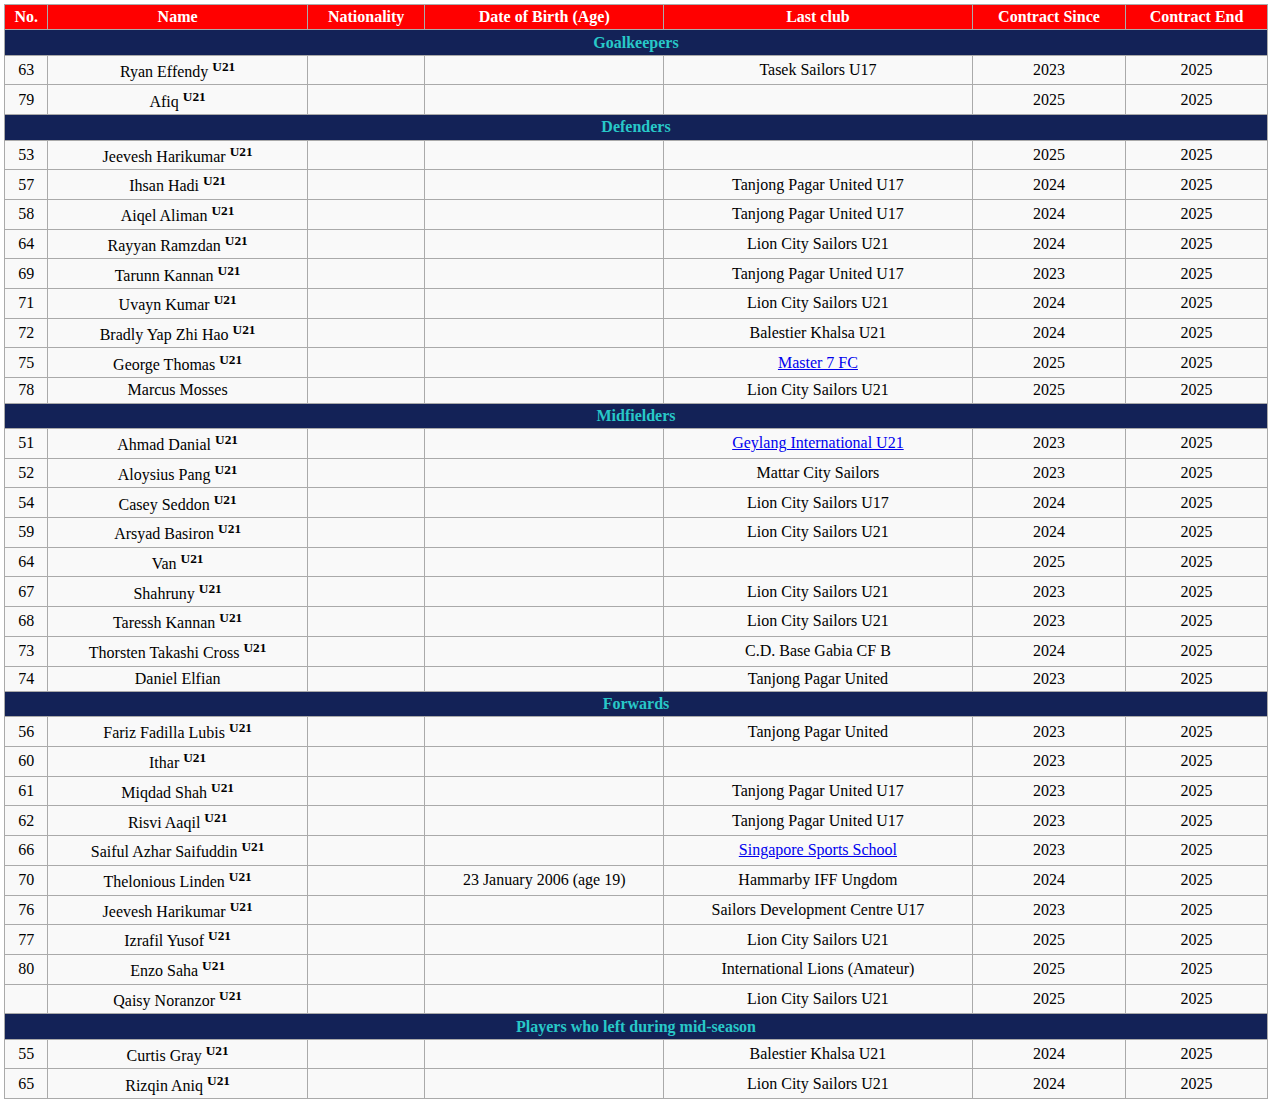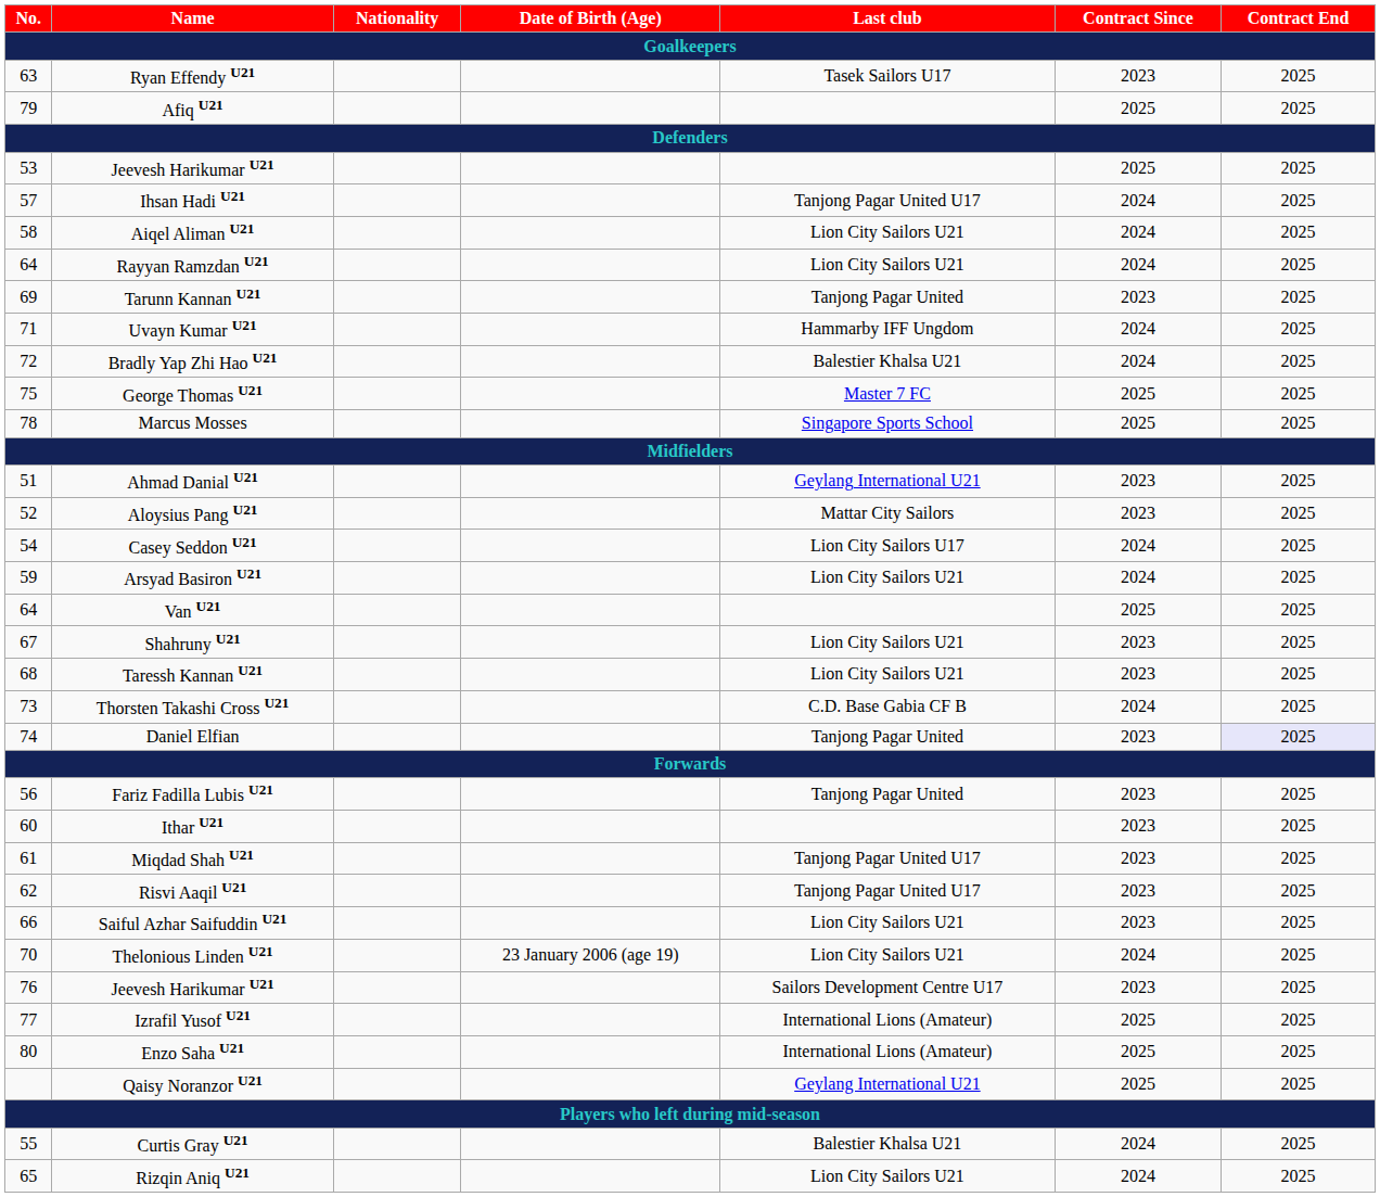Aiqel Aliman U21 | Last club: Tanjong Pagar United U17 -> Lion City Sailors U21
Tarunn Kannan U21 | Last club: Tanjong Pagar United U17 -> Tanjong Pagar United
Uvayn Kumar U21 | Last club: Lion City Sailors U21 -> Hammarby IFF Ungdom
Marcus Mosses | Last club: Lion City Sailors U21 -> Singapore Sports School
Daniel Elfian | Contract End: no background -> lavender background
Saiful Azhar Saifuddin U21 | Last club: Singapore Sports School -> Lion City Sailors U21
Thelonious Linden U21 | Last club: Hammarby IFF Ungdom -> Lion City Sailors U21
Izrafil Yusof U21 | Last club: Lion City Sailors U21 -> International Lions (Amateur)
Qaisy Noranzor U21 | Last club: Lion City Sailors U21 -> Geylang International U21
